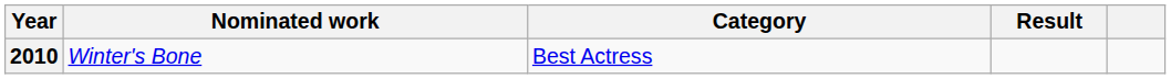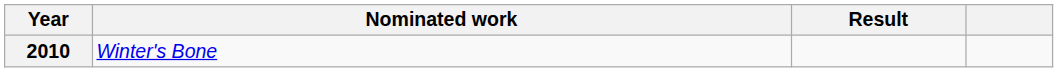- column: Category | Best Actress
